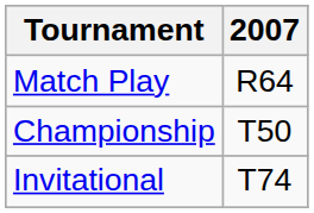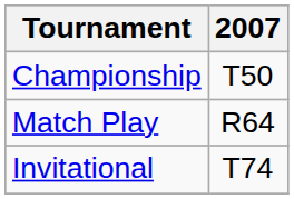rows swapped: Match Play <-> Championship
